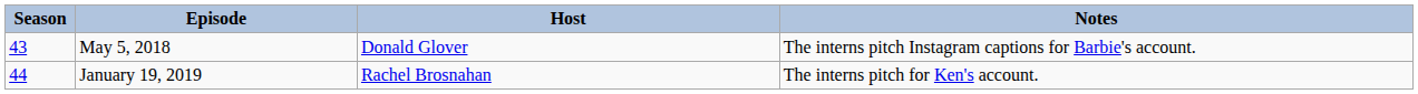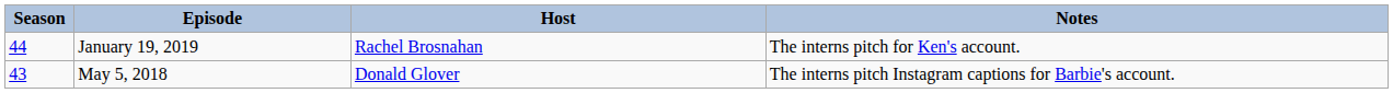rows swapped: May 5, 2018 <-> January 19, 2019
